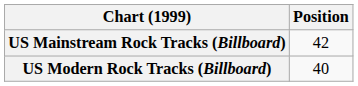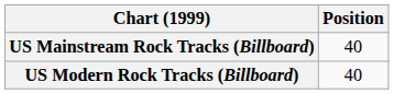US Mainstream Rock Tracks (Billboard) | Position: 42 -> 40
